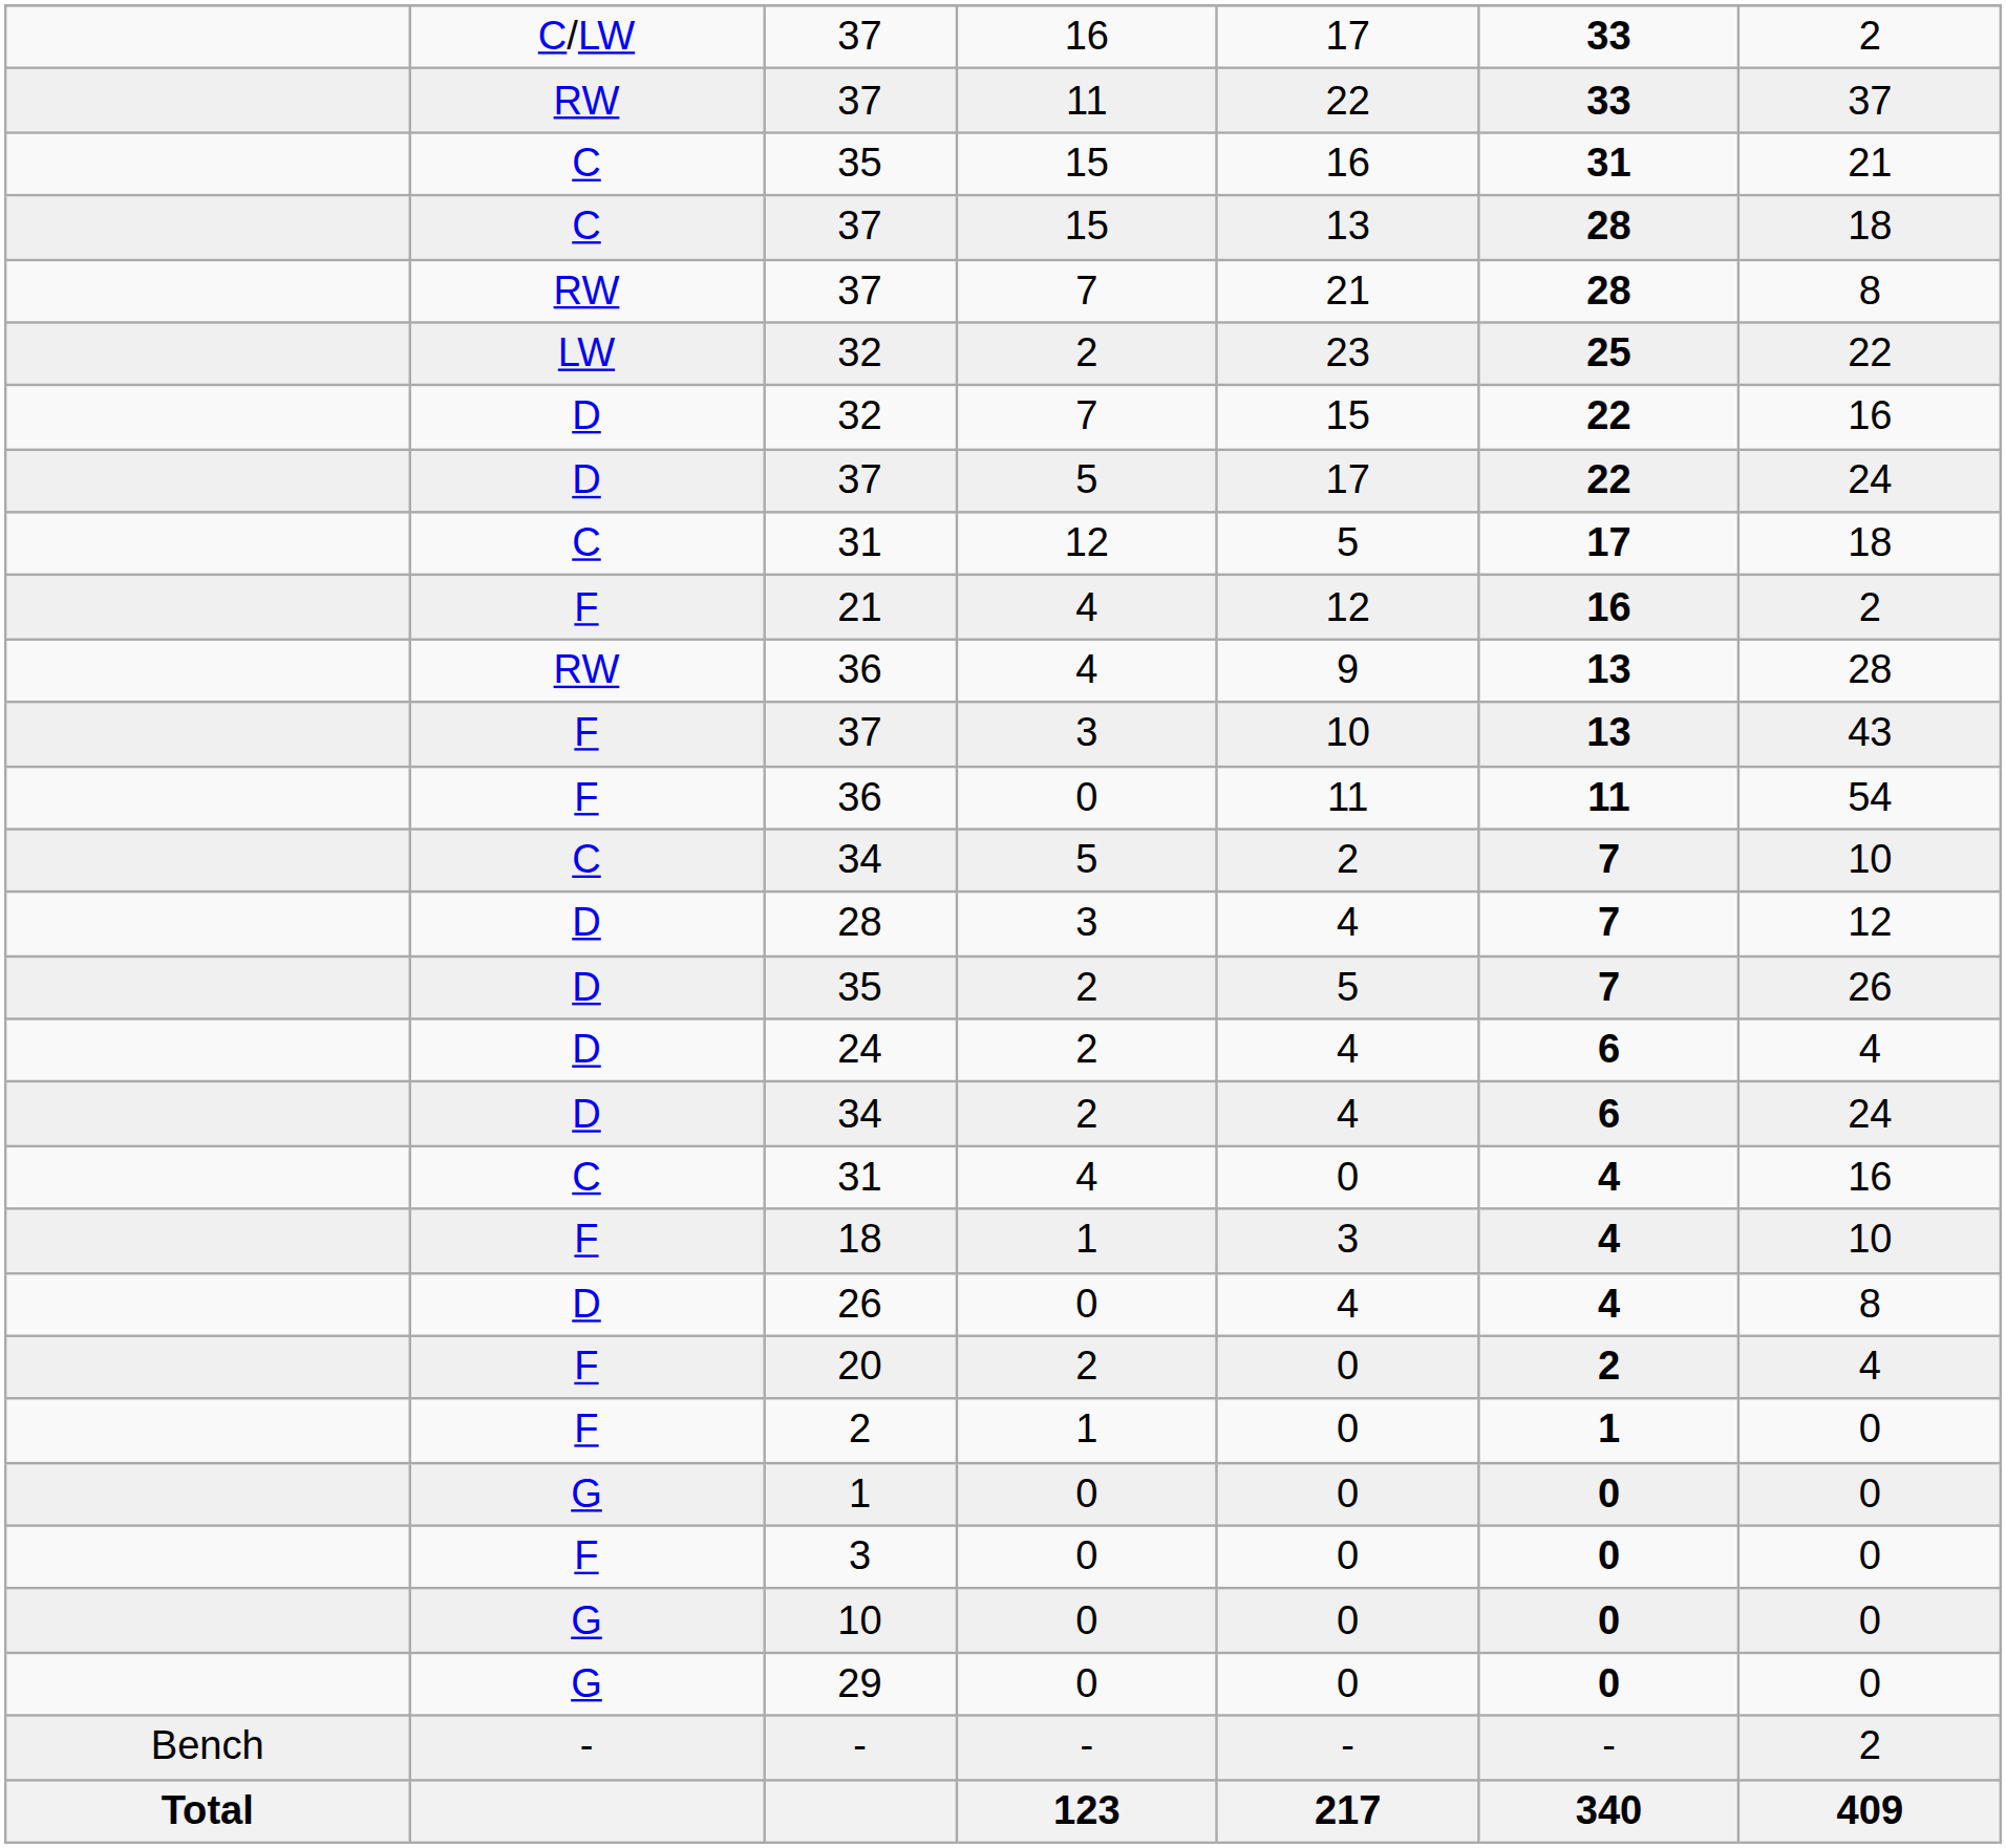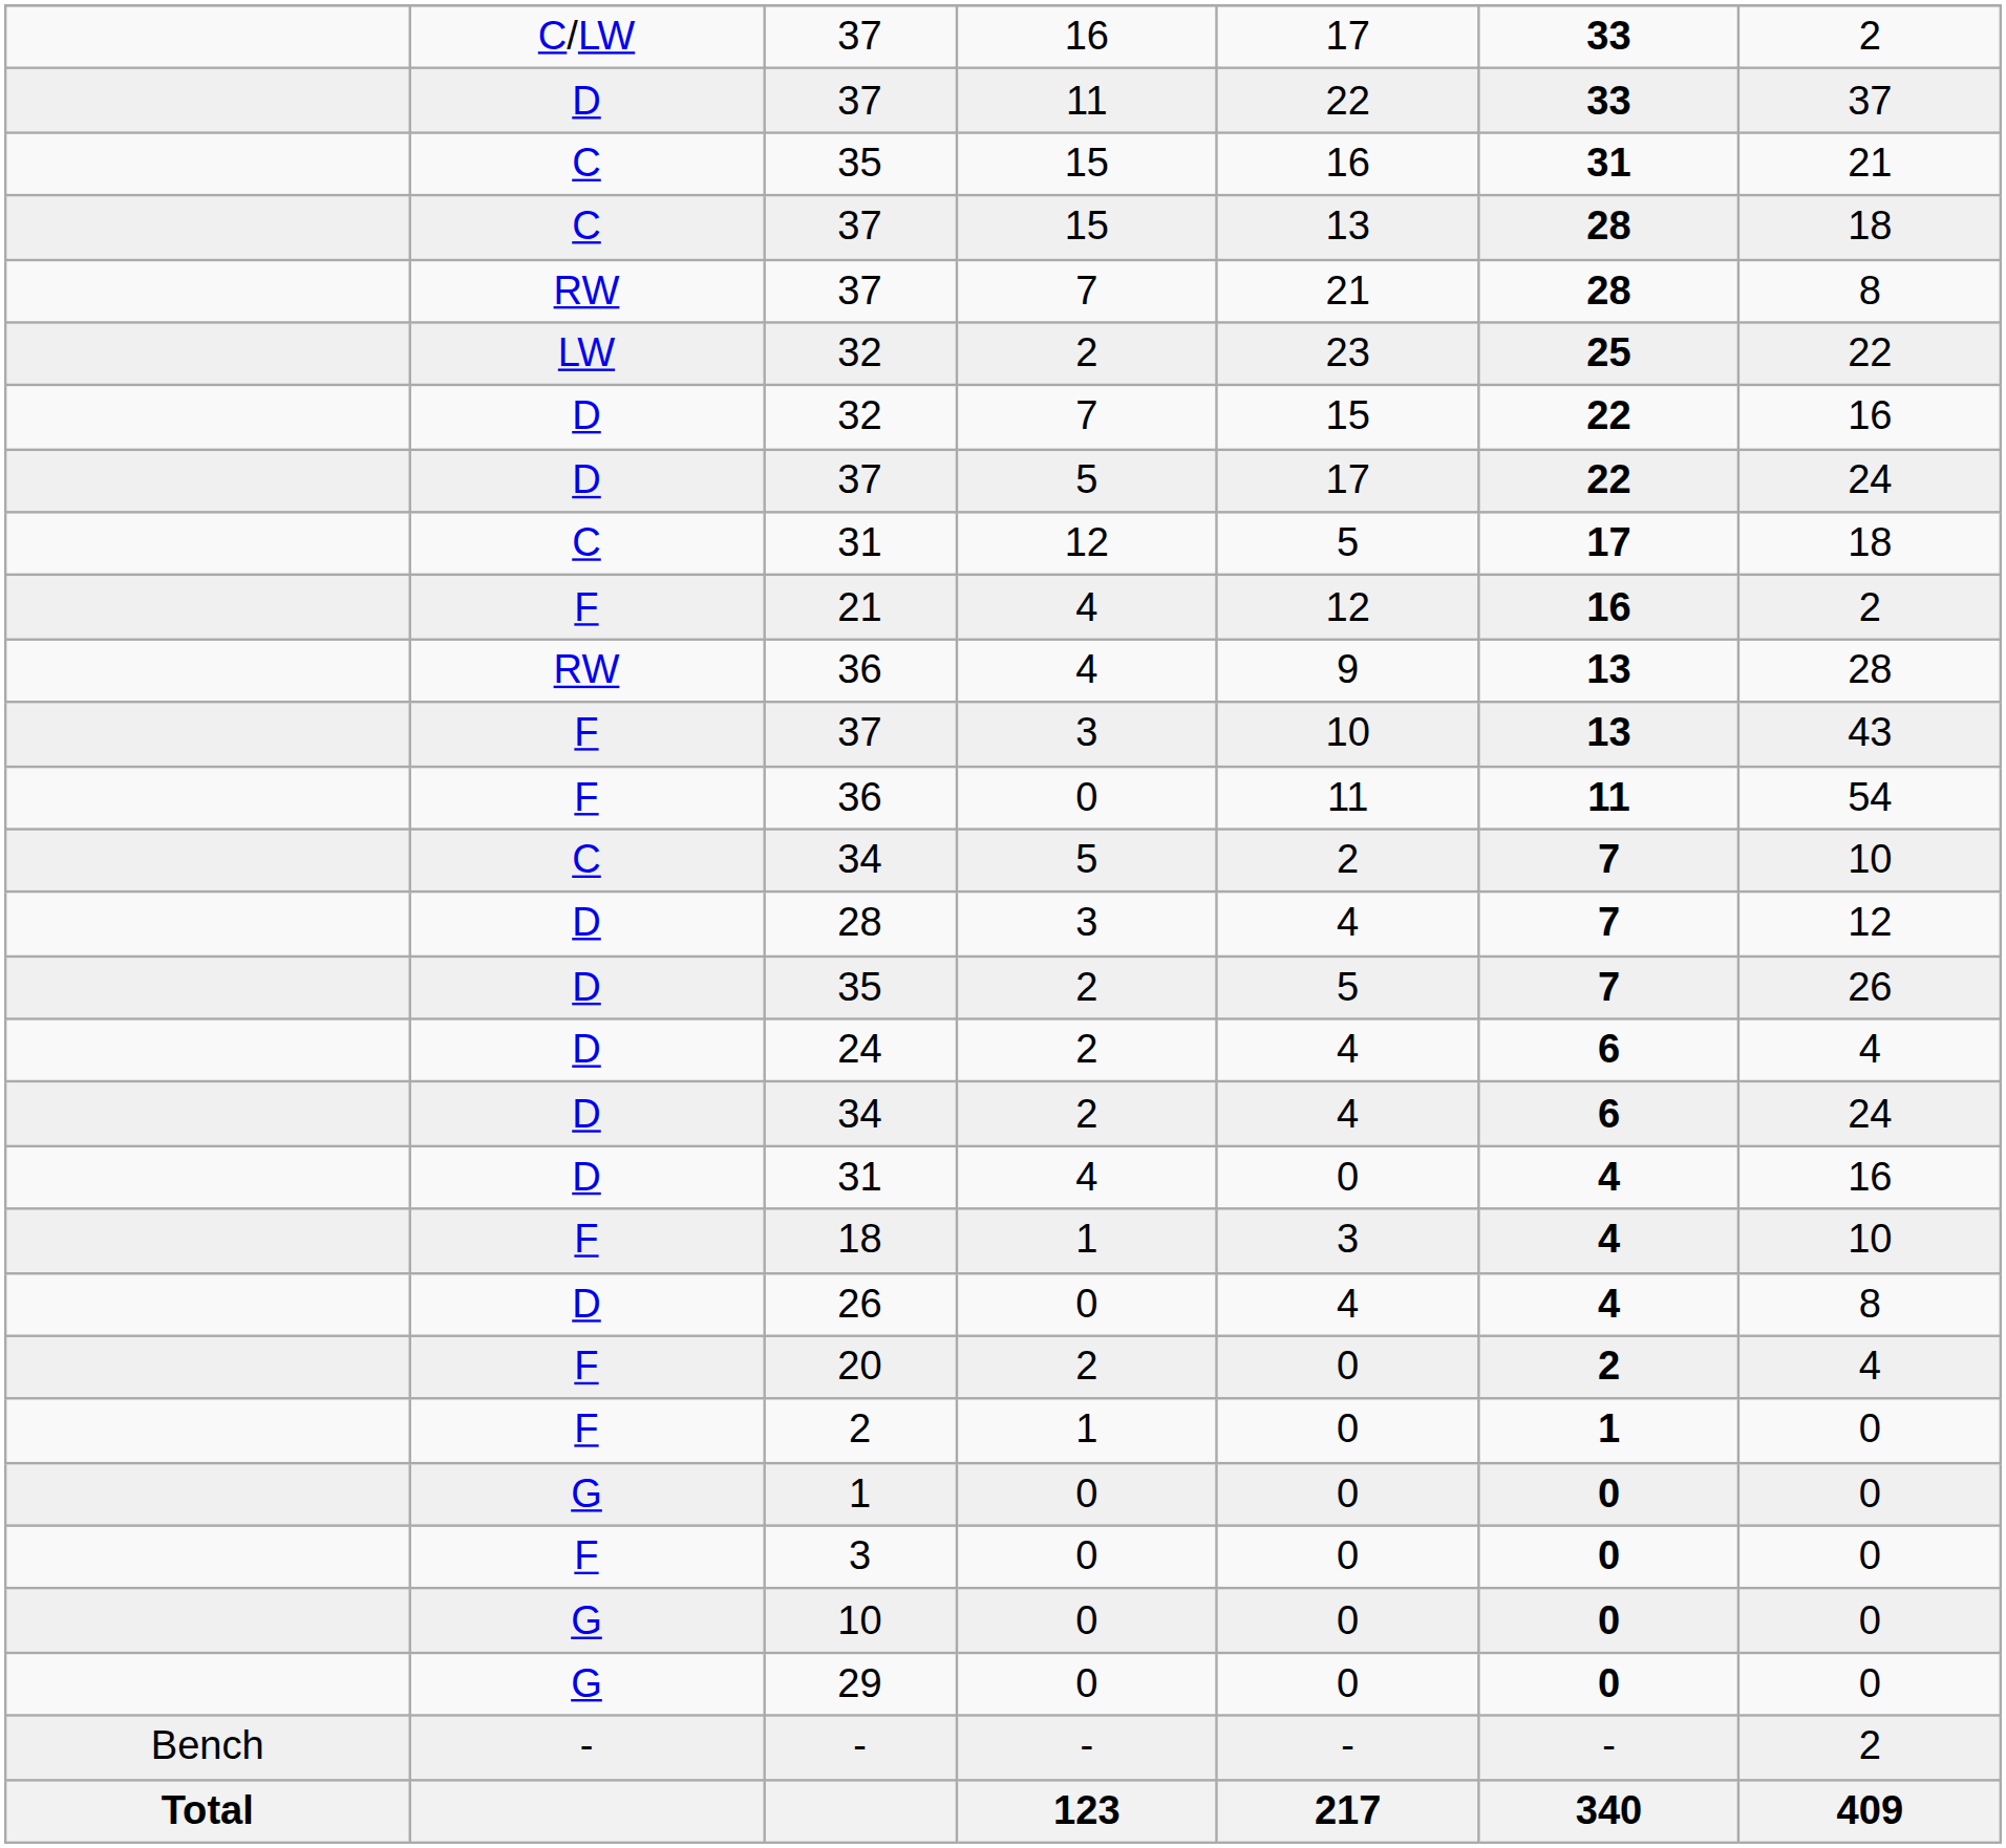37 / 11 | column 2: RW -> D
31 / 4 | column 2: C -> D
